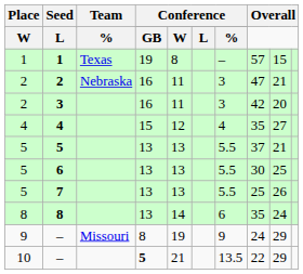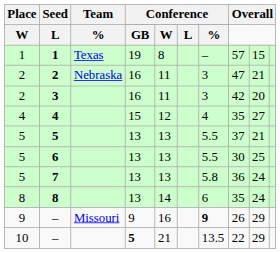7 | column 7: 5.5 -> 5.8
7 | column 8: 25 -> 36
7 | column 9: 26 -> 24
9 / – | column 4: 8 -> 9
9 / – | column 5: 19 -> 16
9 / – | column 7: normal -> bold
9 / – | column 8: 24 -> 26
